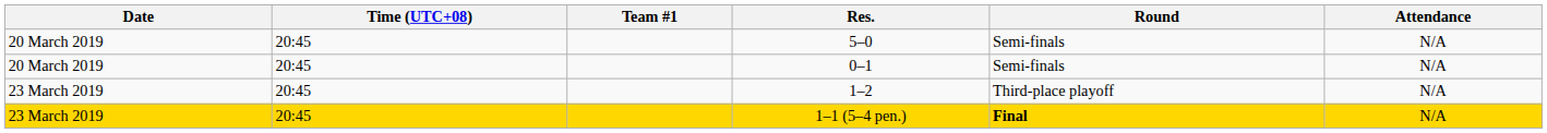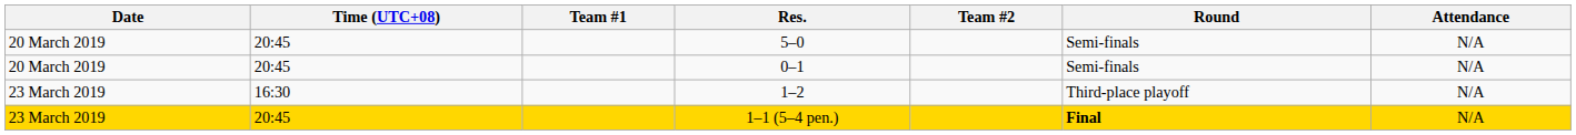+ column: Team #2
1–2 | Time (UTC+08): 20:45 -> 16:30
